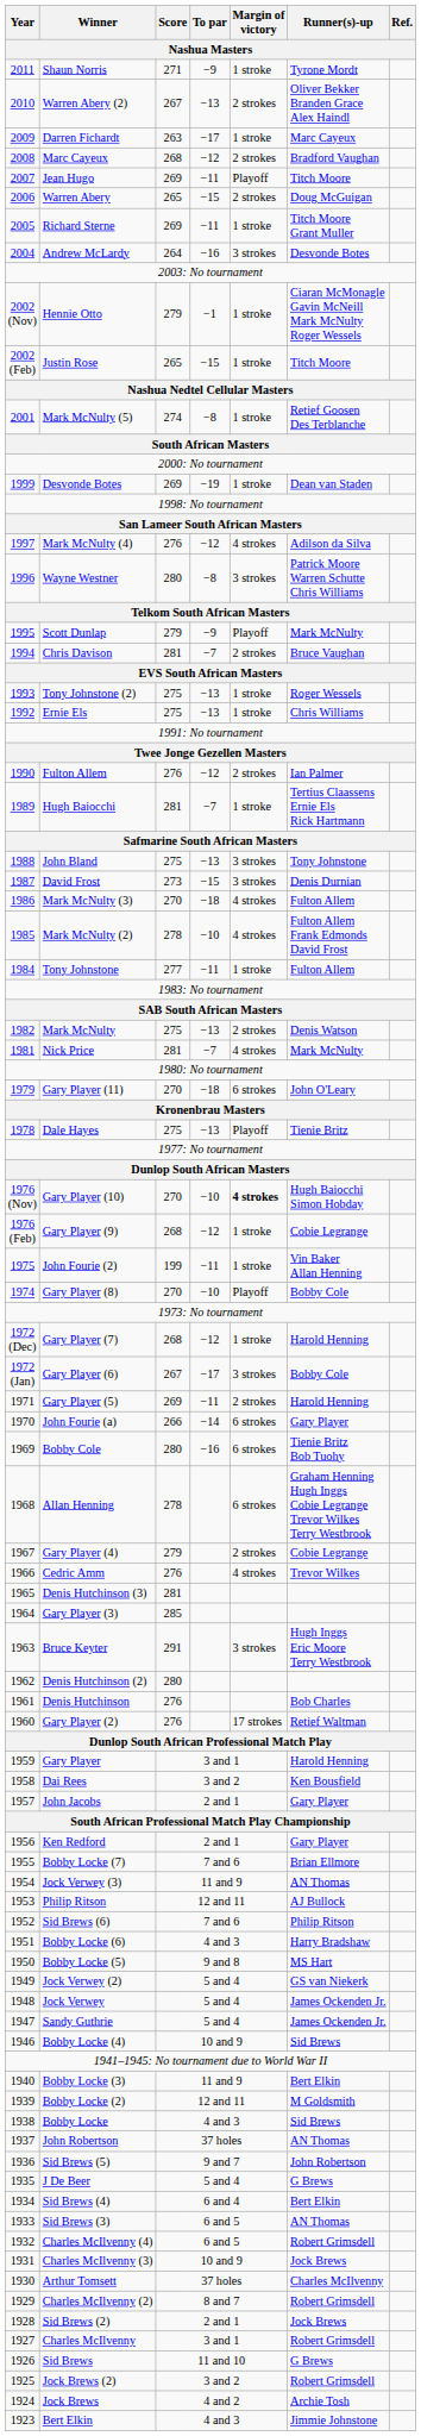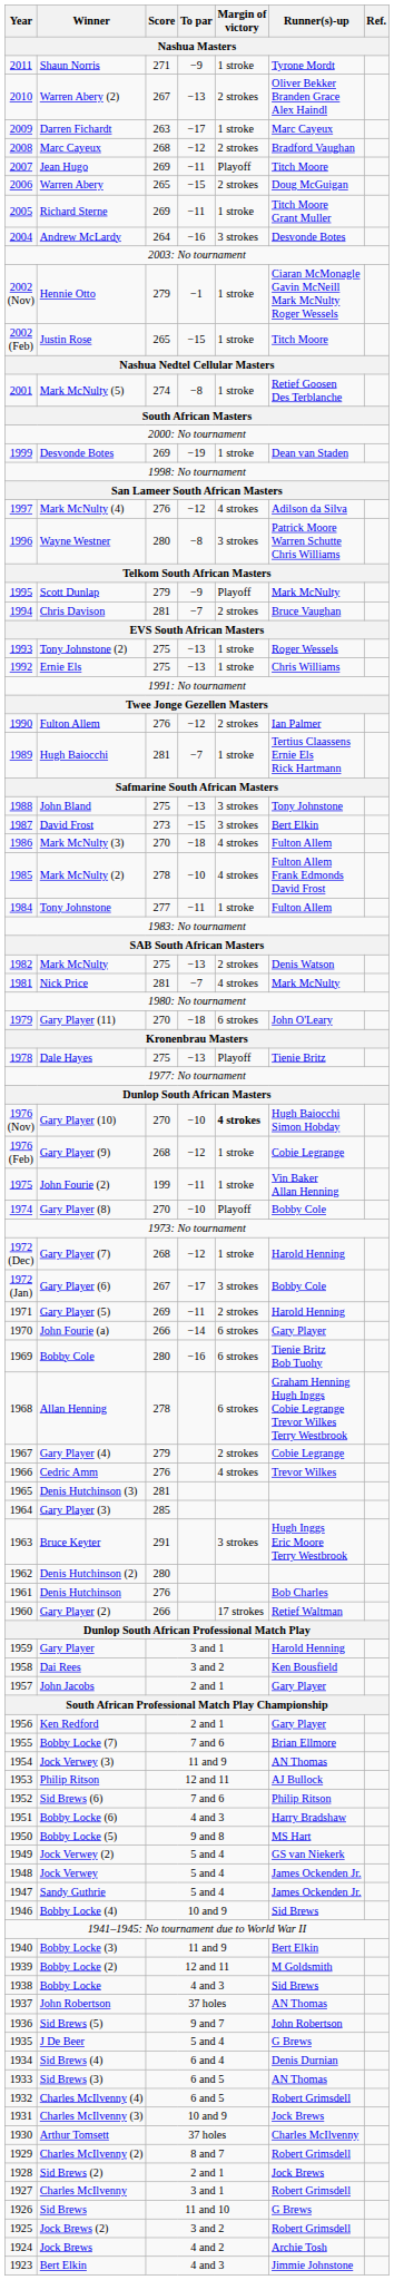David Frost | Runner(s)-up: Denis Durnian -> Bert Elkin
Gary Player (2) | Score: 276 -> 266
Sid Brews (4) | Runner(s)-up: Bert Elkin -> Denis Durnian
